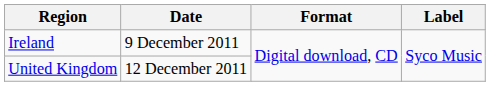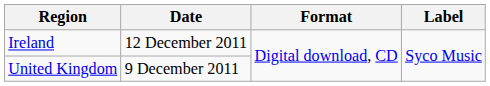Ireland | Date: 9 December 2011 -> 12 December 2011
United Kingdom | Date: 12 December 2011 -> 9 December 2011
